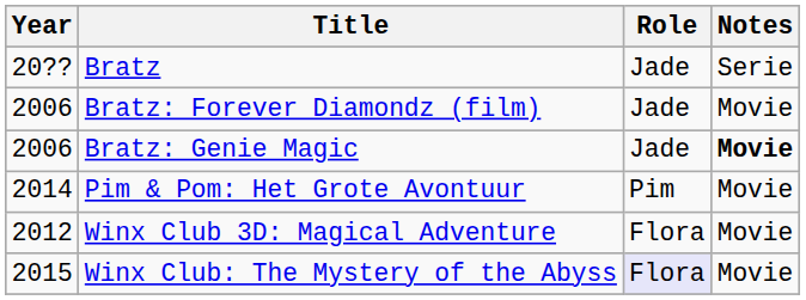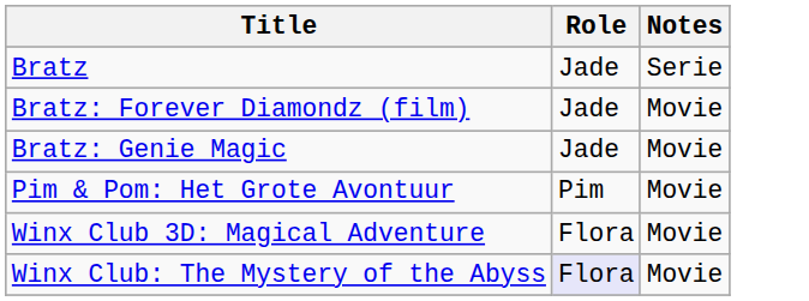- column: Year | 20?? | 2006 | 2006 | 2014 | 2012 | 2015
Bratz: Genie Magic | Notes: bold -> normal
